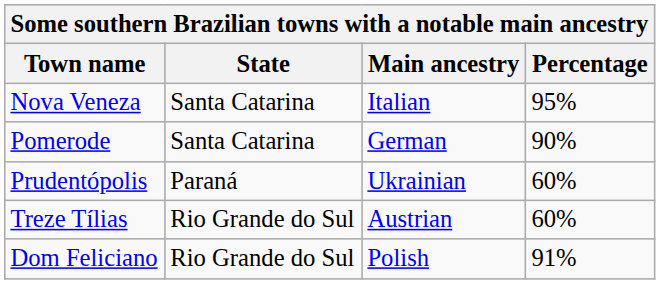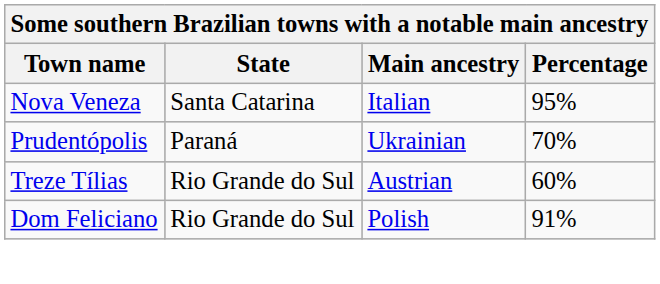- row: Pomerode | Santa Catarina | German | 90%
Prudentópolis | Percentage: 60% -> 70%
